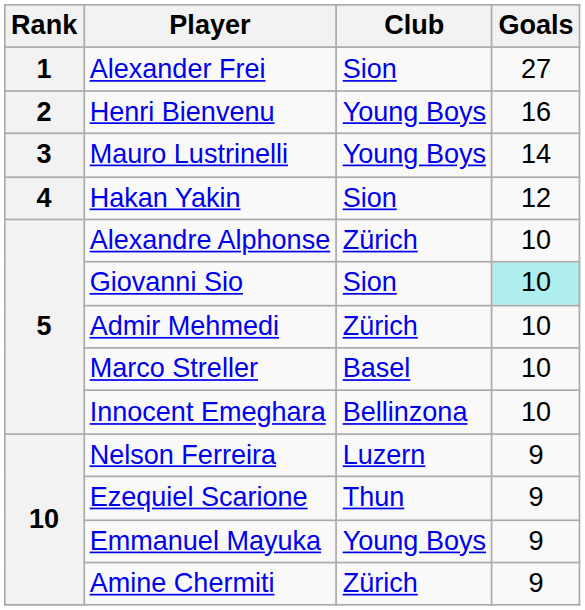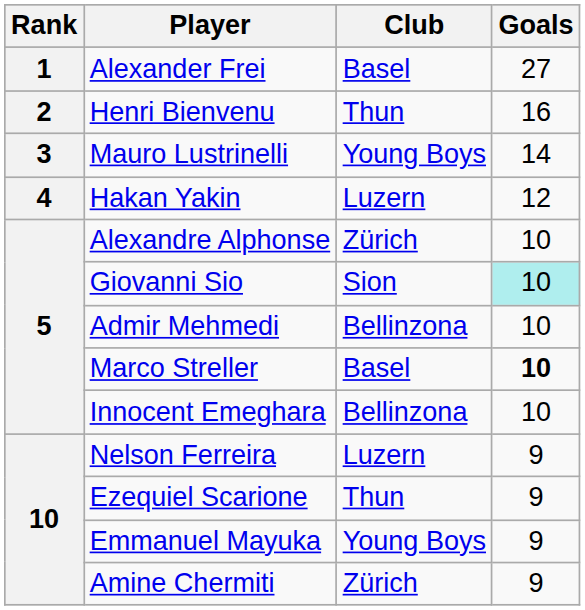Alexander Frei | Club: Sion -> Basel
Henri Bienvenu | Club: Young Boys -> Thun
Hakan Yakin | Club: Sion -> Luzern
Admir Mehmedi | Club: Zürich -> Bellinzona
Marco Streller | Goals: normal -> bold
